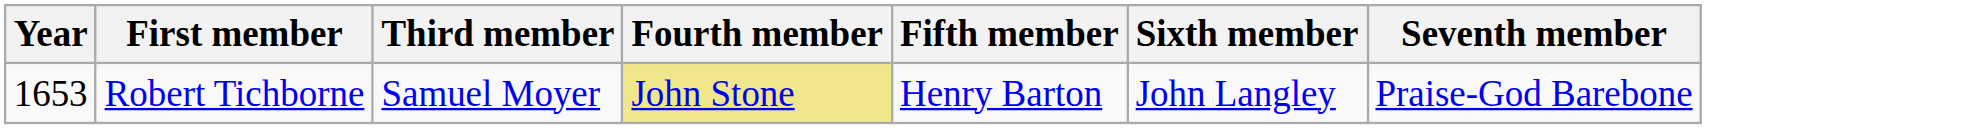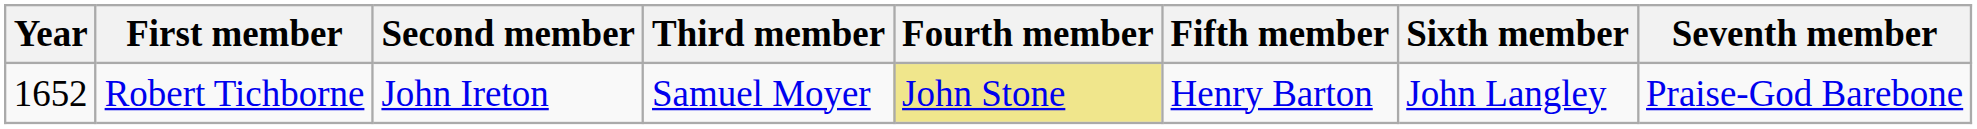+ column: Second member | John Ireton
Robert Tichborne | Year: 1653 -> 1652
